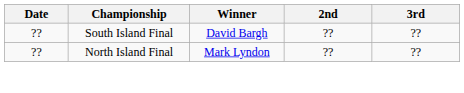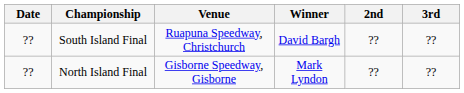+ column: Venue | Ruapuna Speedway, Christchurch | Gisborne Speedway, Gisborne
